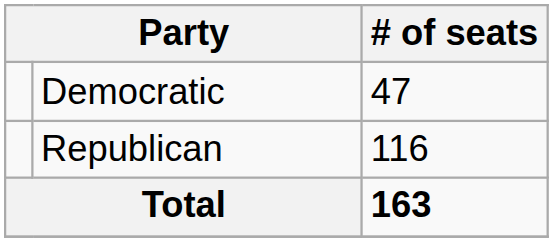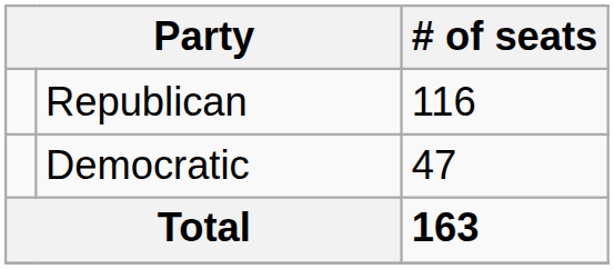rows swapped: Republican <-> Democratic
